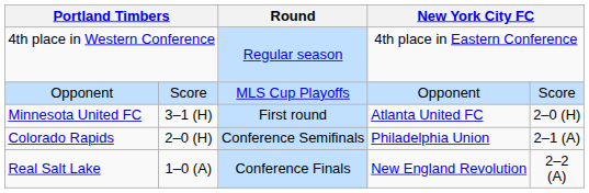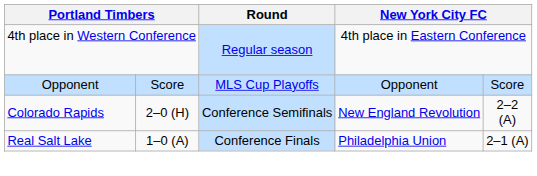- row: Minnesota United FC | 3–1 (H) | First round | Atlanta United FC | 2–0 (H)
Colorado Rapids | column 4: Philadelphia Union -> New England Revolution
Colorado Rapids | column 5: 2–1 (A) -> 2–2 (A)
Real Salt Lake | column 4: New England Revolution -> Philadelphia Union
Real Salt Lake | column 5: 2–2 (A) -> 2–1 (A)
